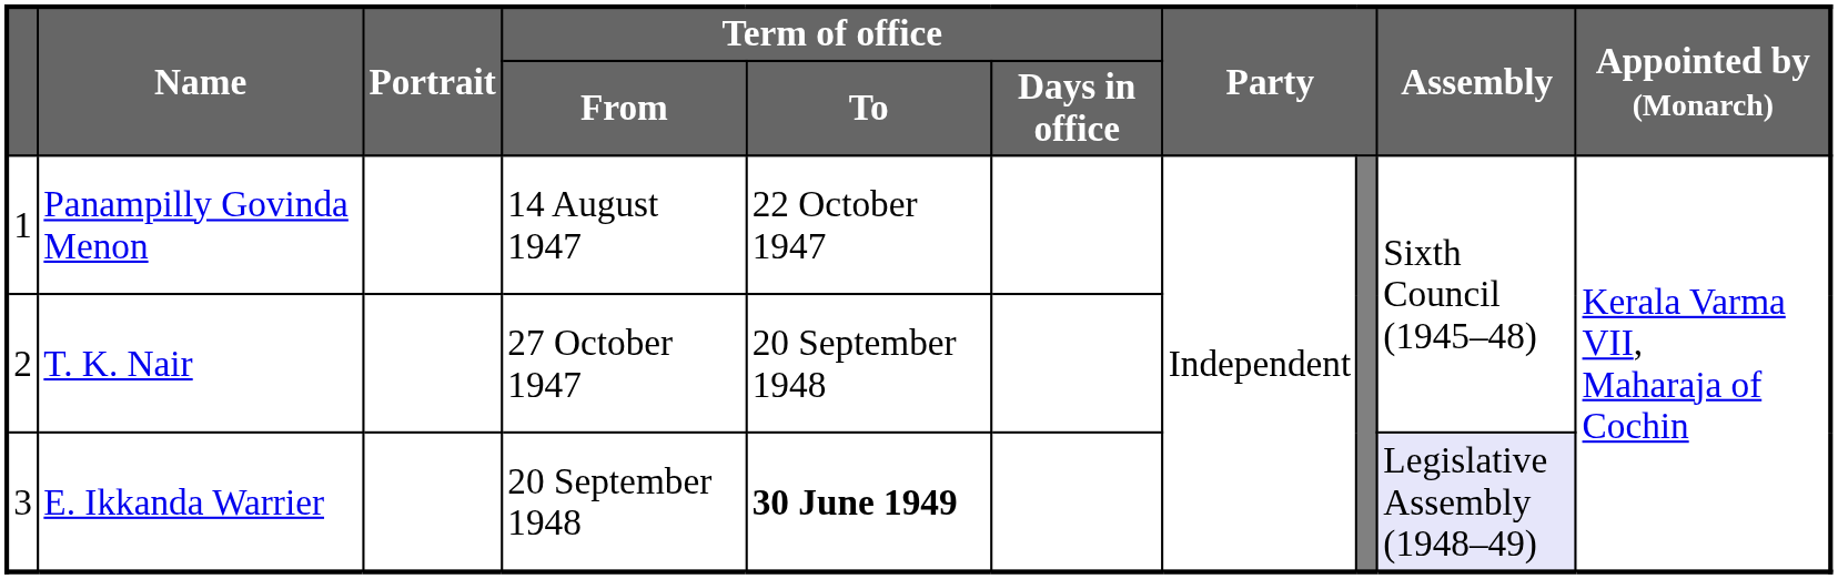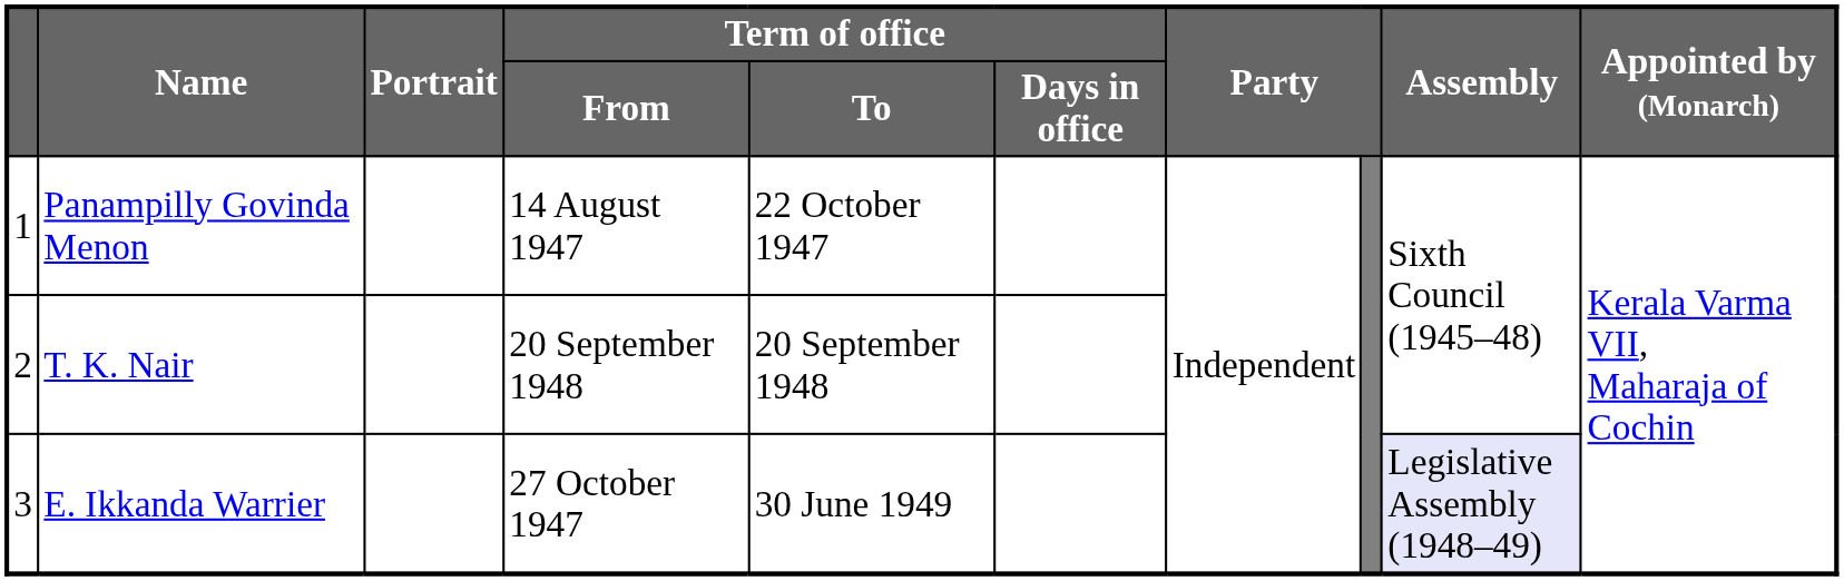T. K. Nair | Term of office / From: 27 October 1947 -> 20 September 1948
E. Ikkanda Warrier | Term of office / From: 20 September 1948 -> 27 October 1947
E. Ikkanda Warrier | Term of office / To: bold -> normal
